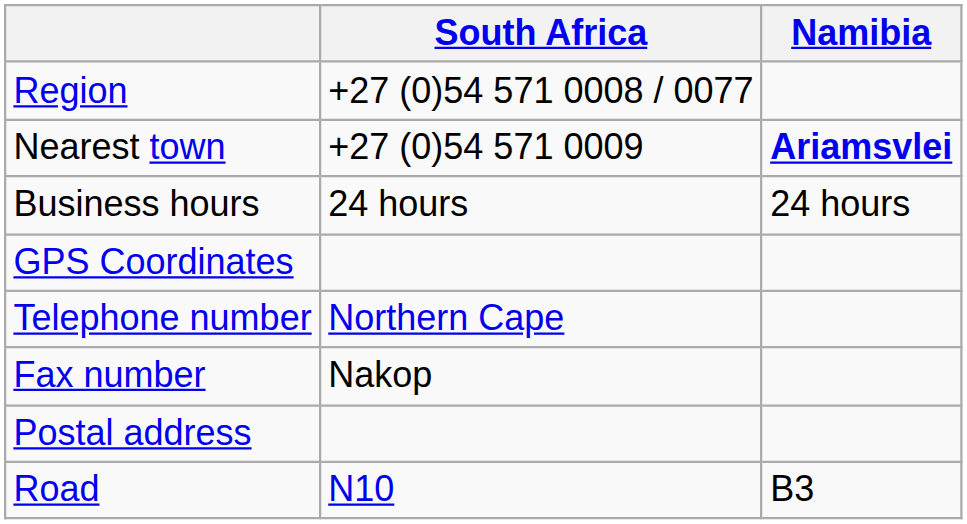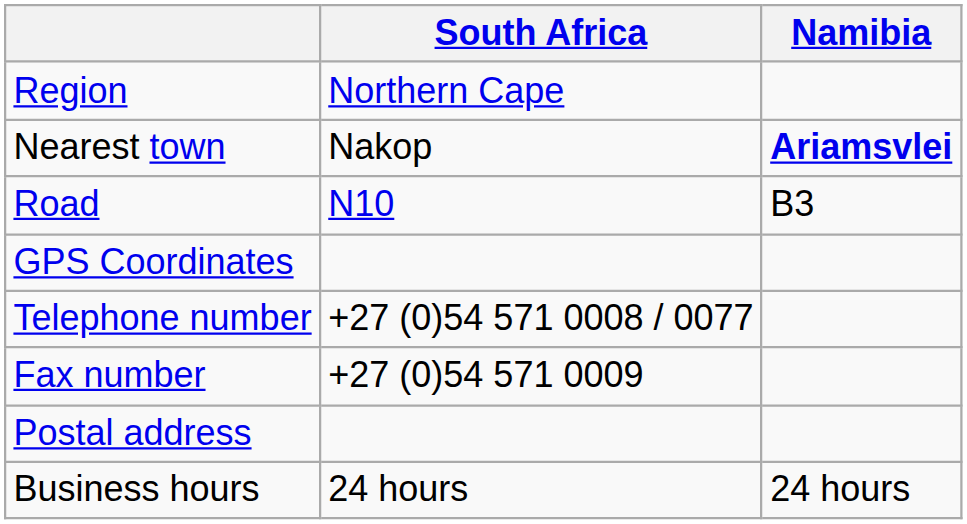Region | South Africa: +27 (0)54 571 0008 / 0077 -> Northern Cape
Nearest town | South Africa: +27 (0)54 571 0009 -> Nakop
rows swapped: Road <-> Business hours
Telephone number | South Africa: Northern Cape -> +27 (0)54 571 0008 / 0077
Fax number | South Africa: Nakop -> +27 (0)54 571 0009
